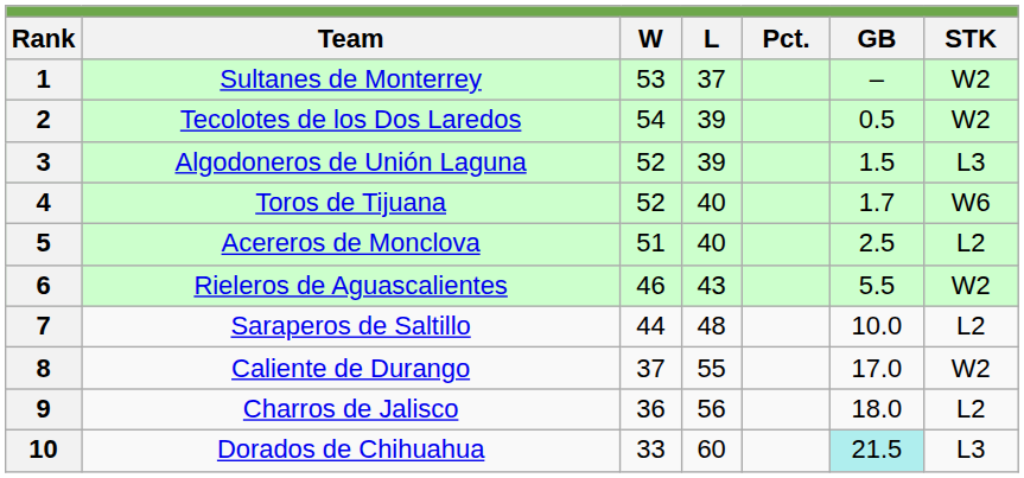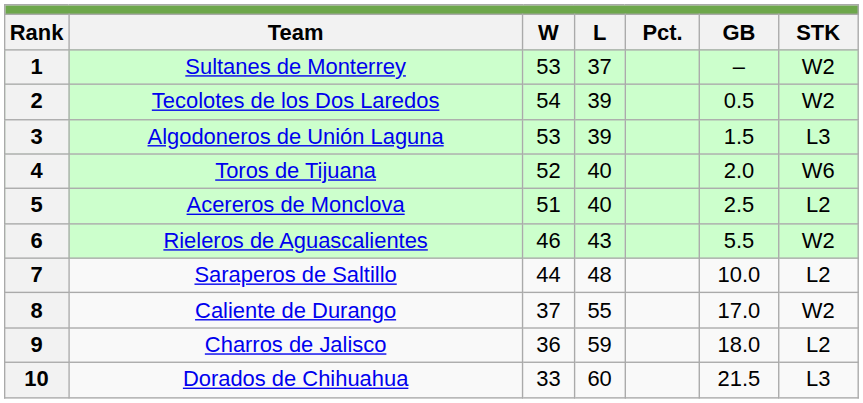3 | W: 52 -> 53
4 | GB: 1.7 -> 2.0
9 | L: 56 -> 59
10 | GB: paleturquoise background -> no background
